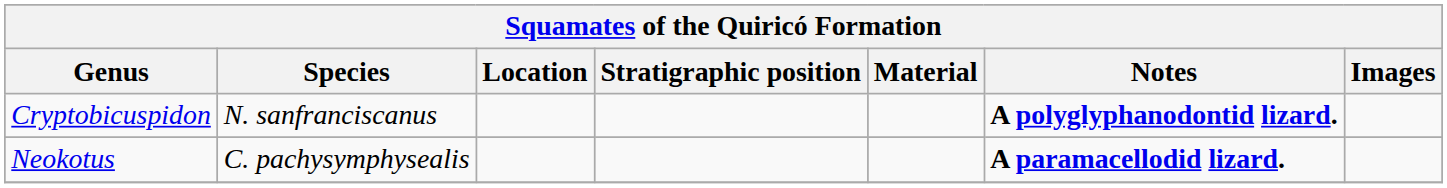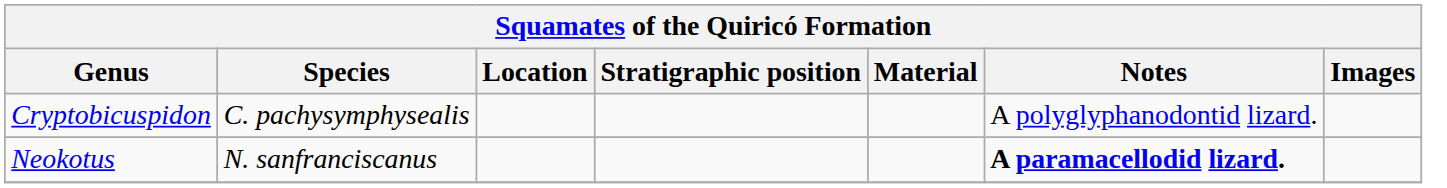Cryptobicuspidon | Species: N. sanfranciscanus -> C. pachysymphysealis
Cryptobicuspidon | Notes: bold -> normal
Neokotus | Species: C. pachysymphysealis -> N. sanfranciscanus
